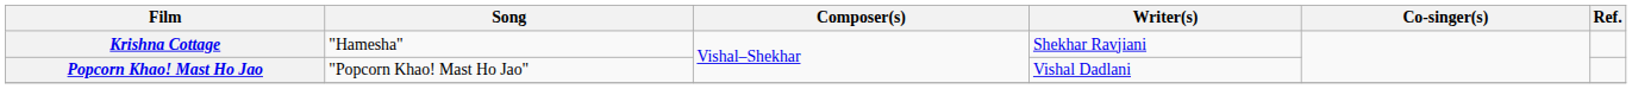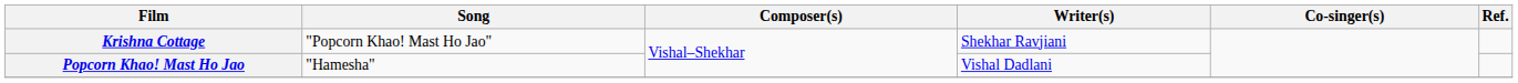Krishna Cottage | Song: "Hamesha" -> "Popcorn Khao! Mast Ho Jao"
Popcorn Khao! Mast Ho Jao | Song: "Popcorn Khao! Mast Ho Jao" -> "Hamesha"
